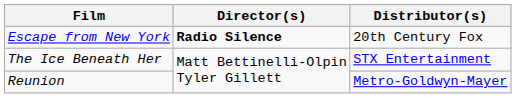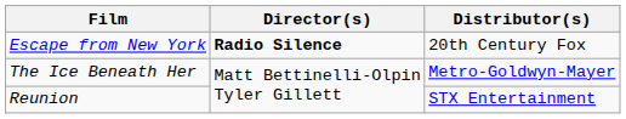The Ice Beneath Her | Distributor(s): STX Entertainment -> Metro-Goldwyn-Mayer
Reunion | Distributor(s): Metro-Goldwyn-Mayer -> STX Entertainment
